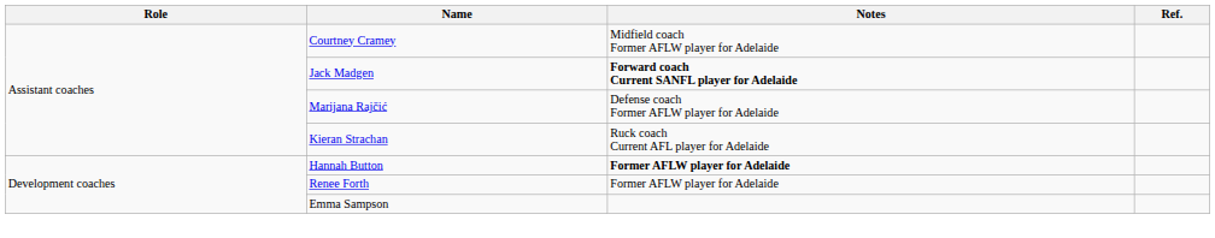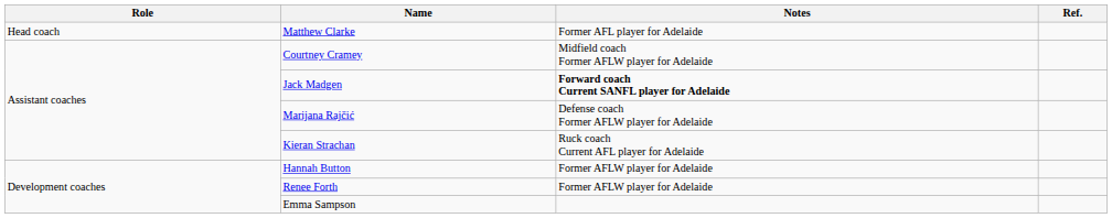+ row: Head coach | Matthew Clarke | Former AFL player for Adelaide
Hannah Button | Notes: bold -> normal
